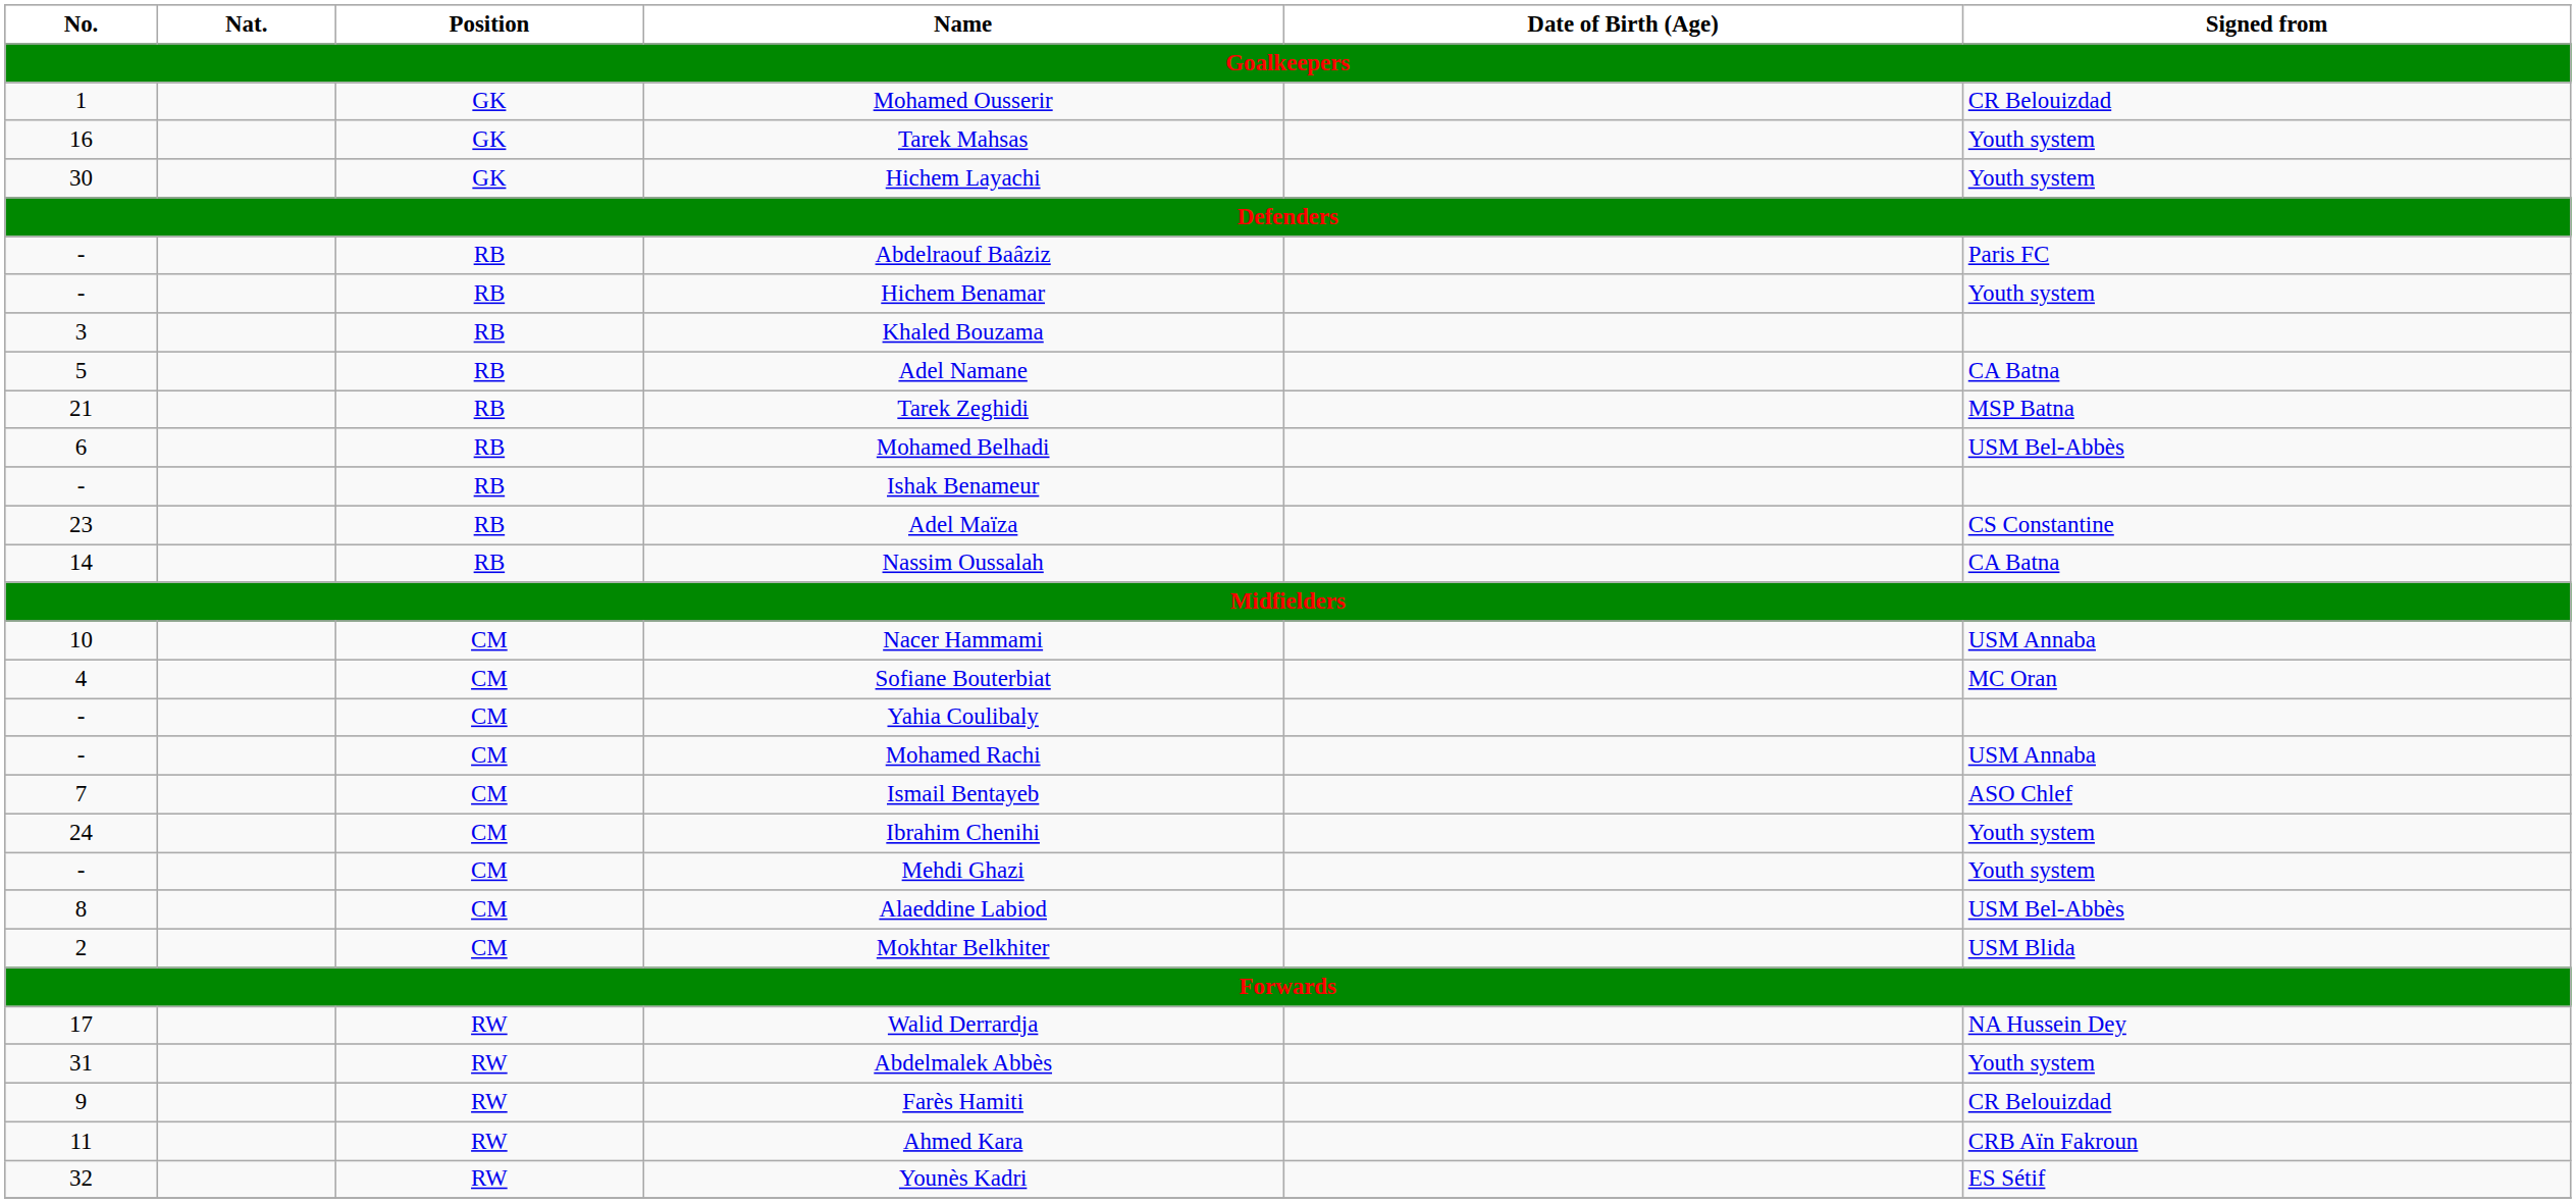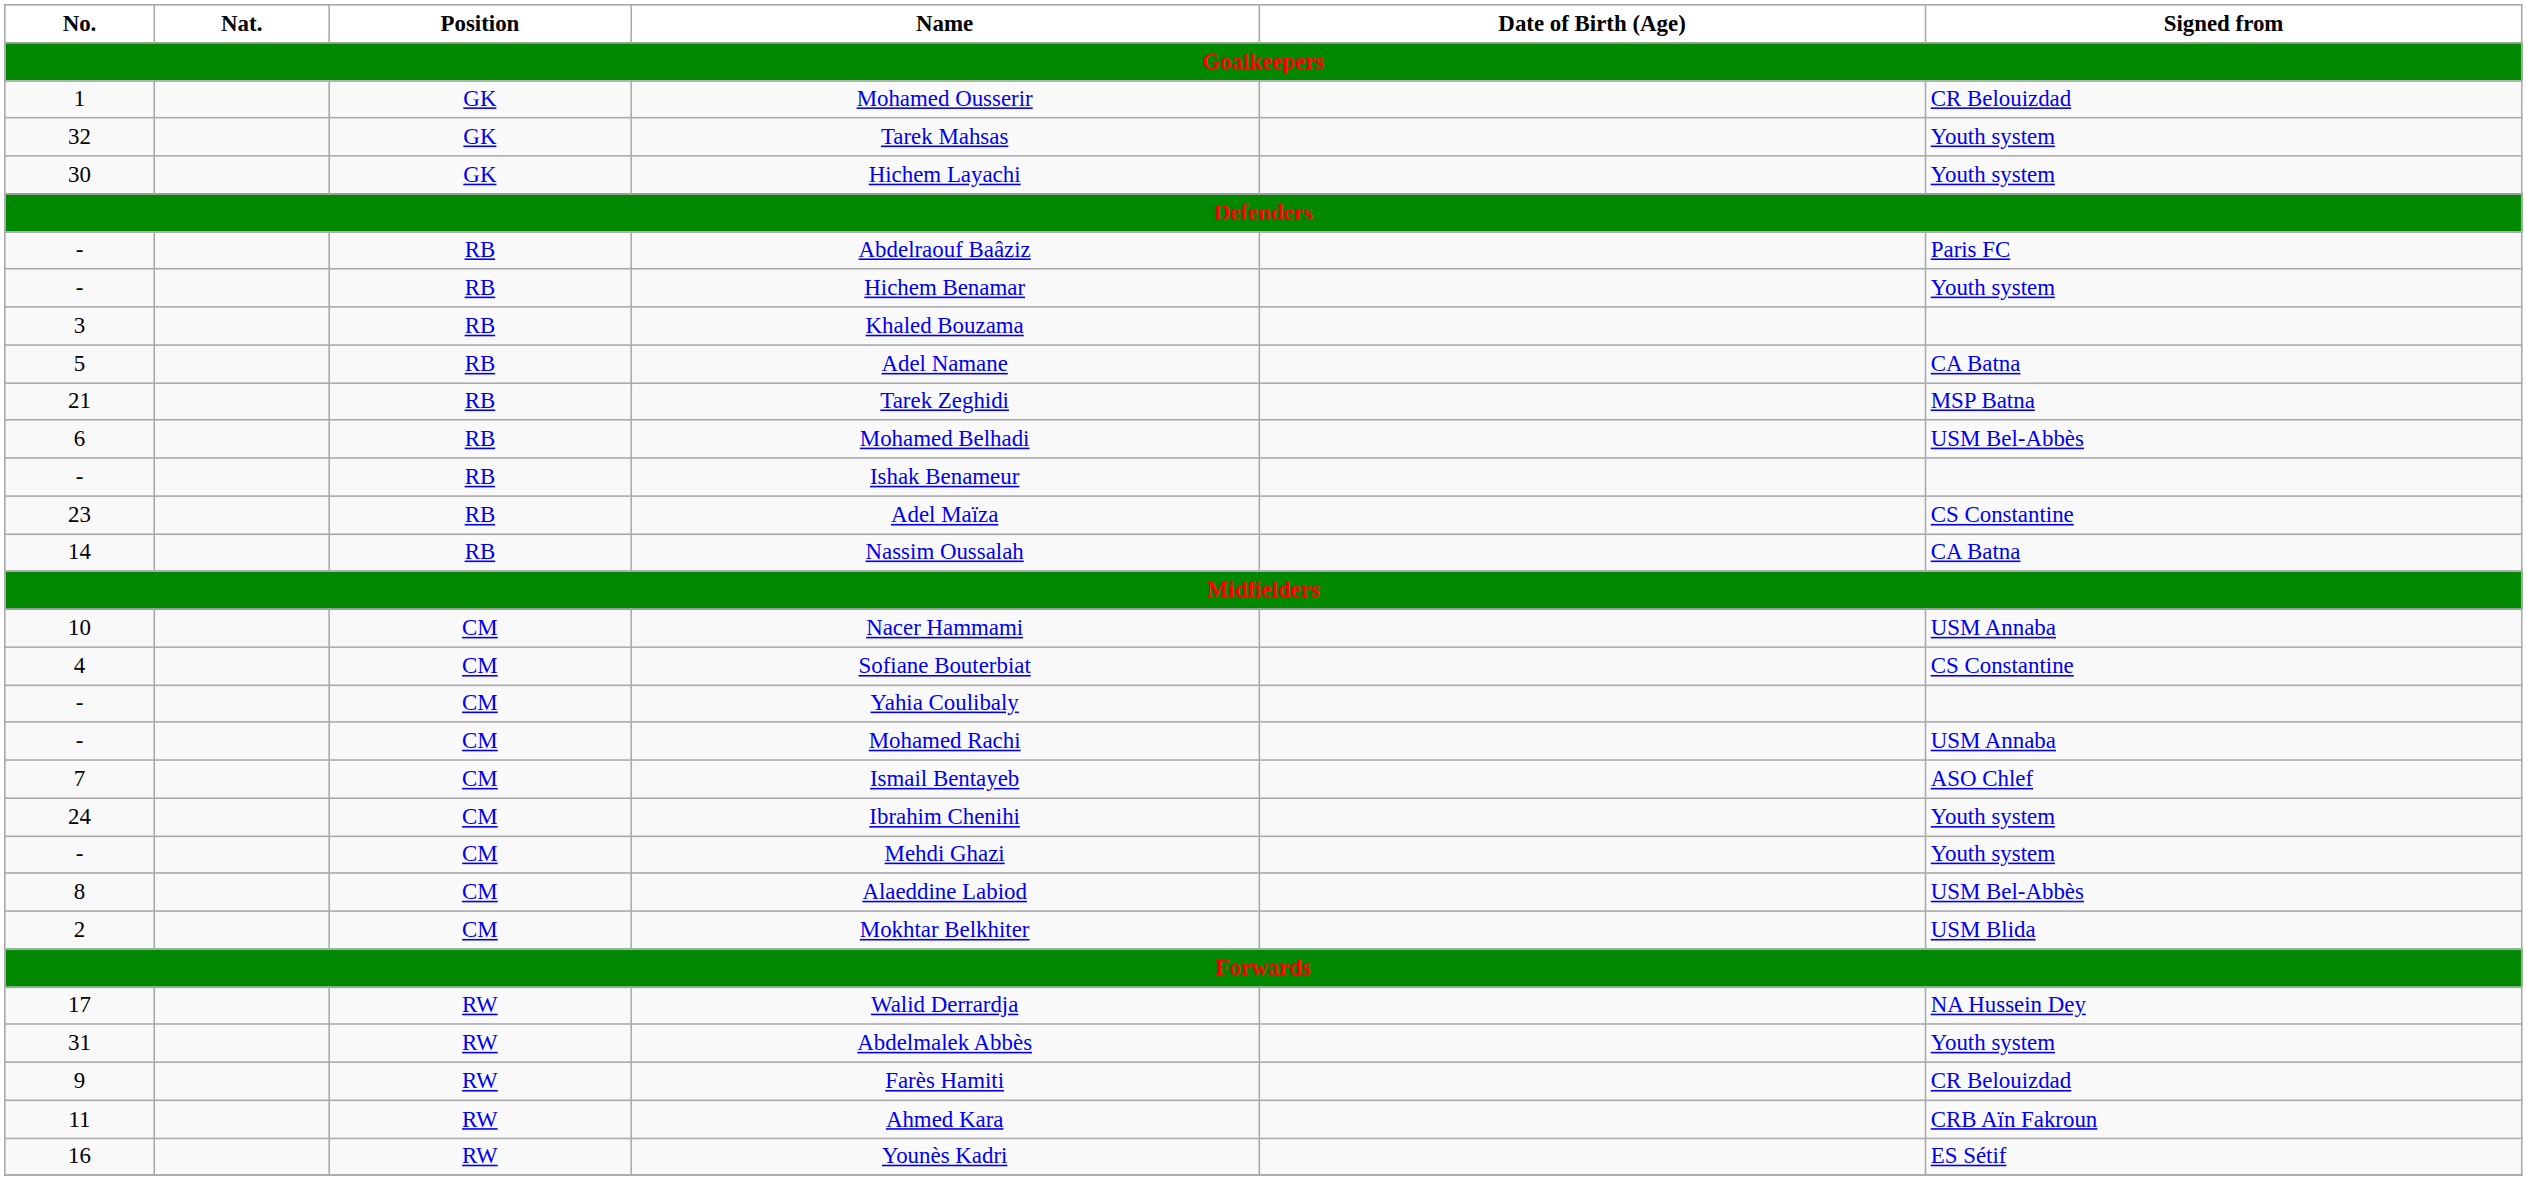Tarek Mahsas | No.: 16 -> 32
Sofiane Bouterbiat | Signed from: MC Oran -> CS Constantine
Younès Kadri | No.: 32 -> 16
